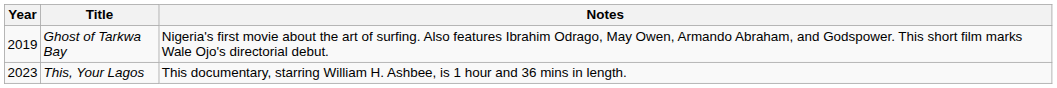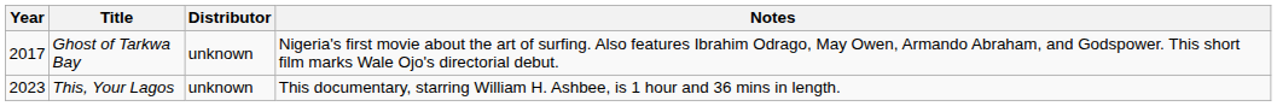+ column: Distributor | unknown | unknown
Ghost of Tarkwa Bay | Year: 2019 -> 2017
